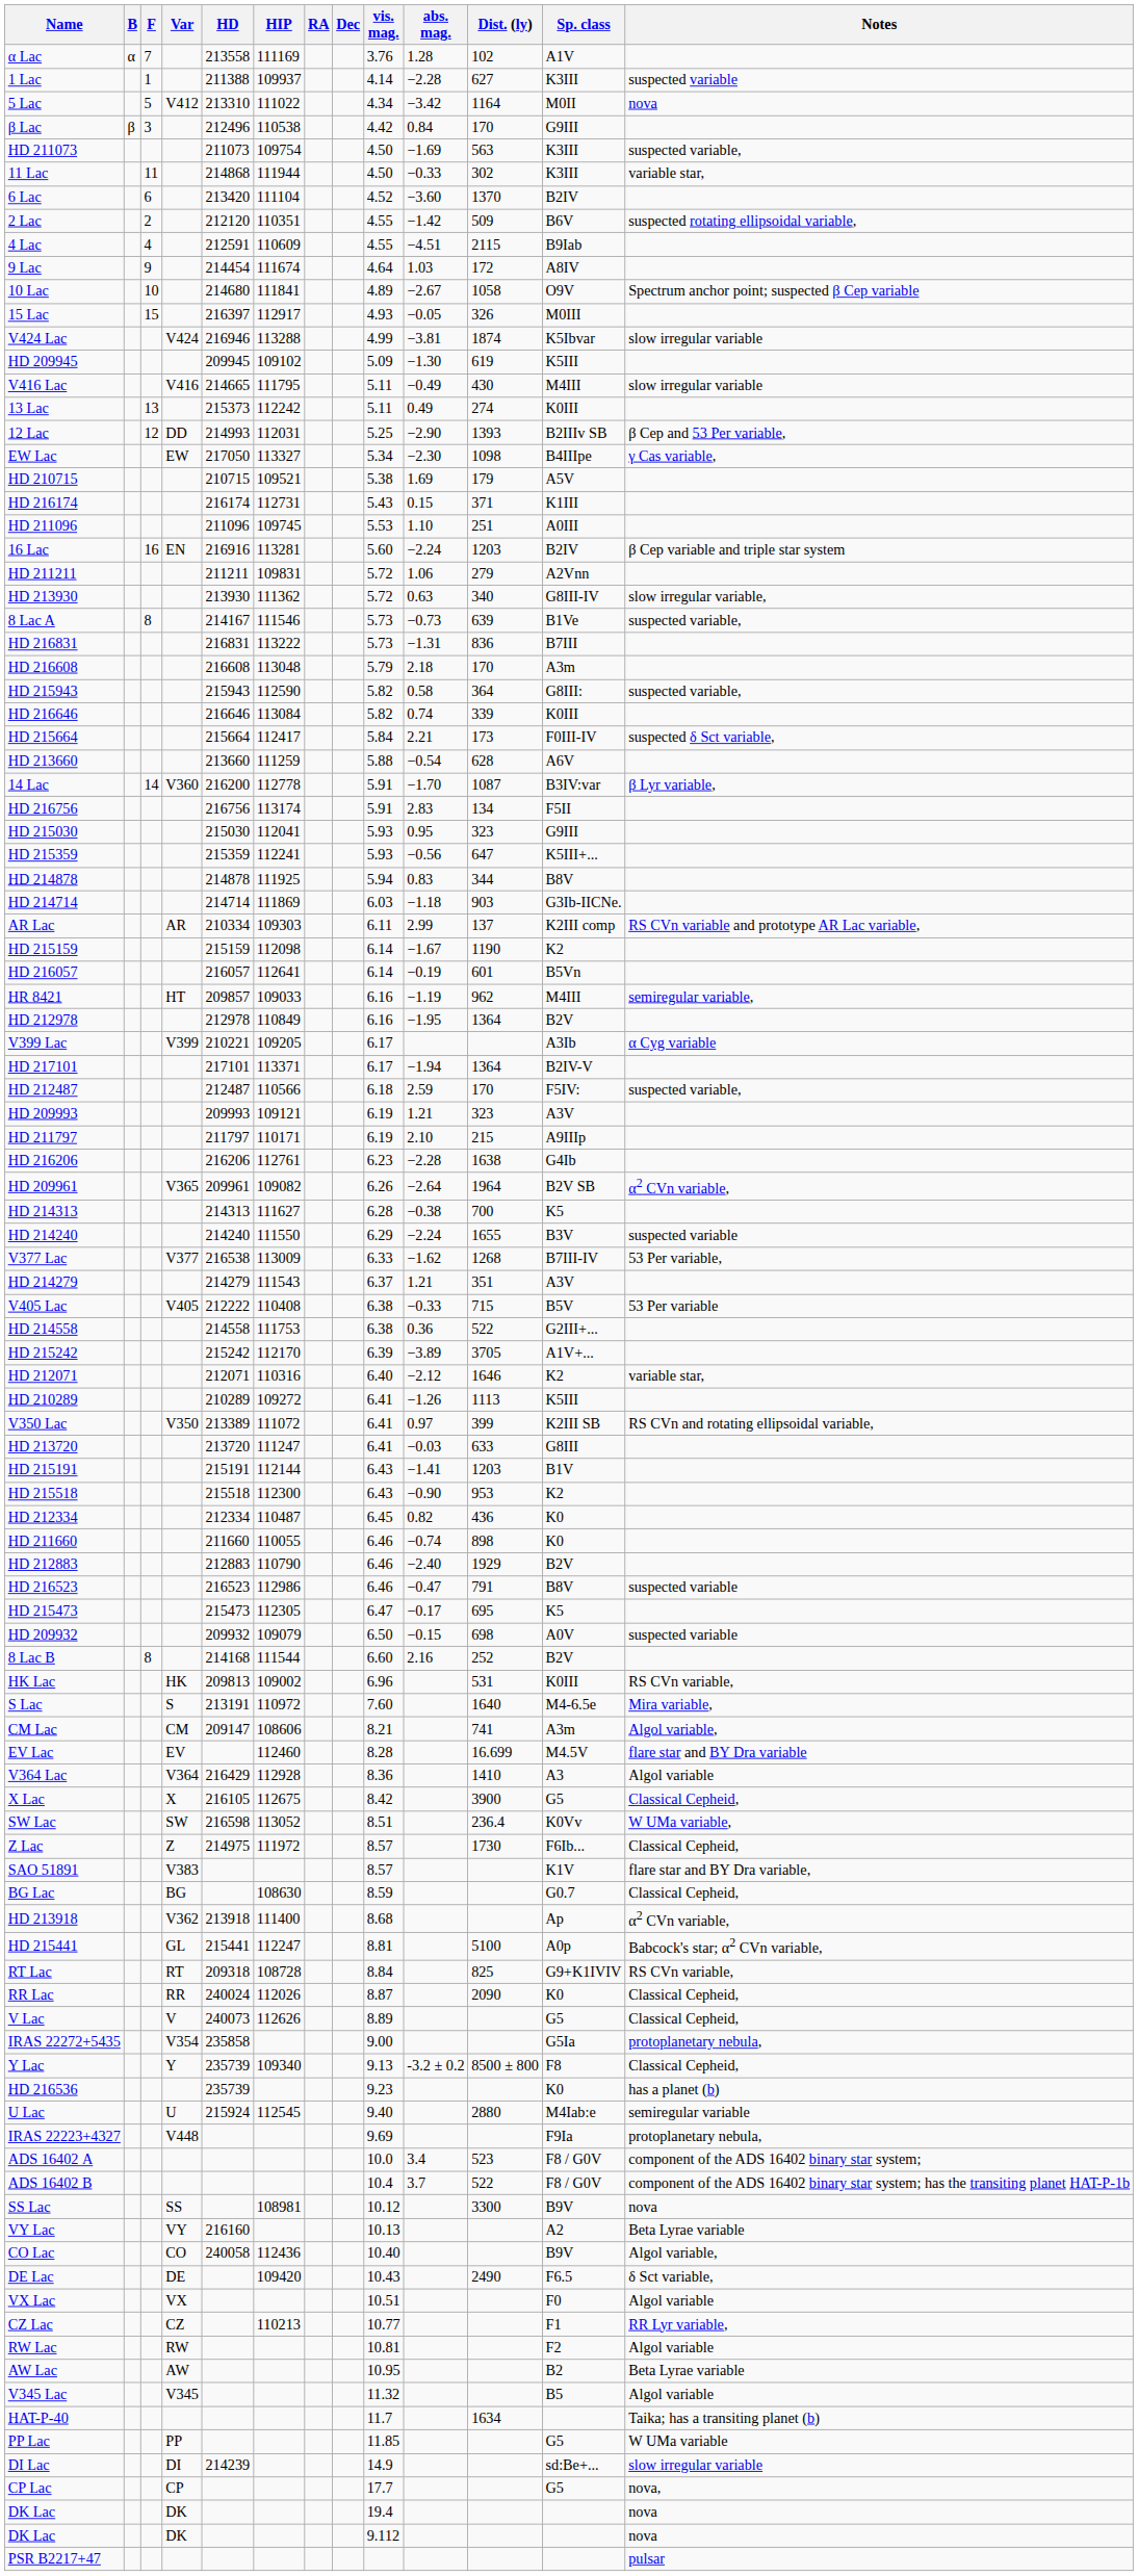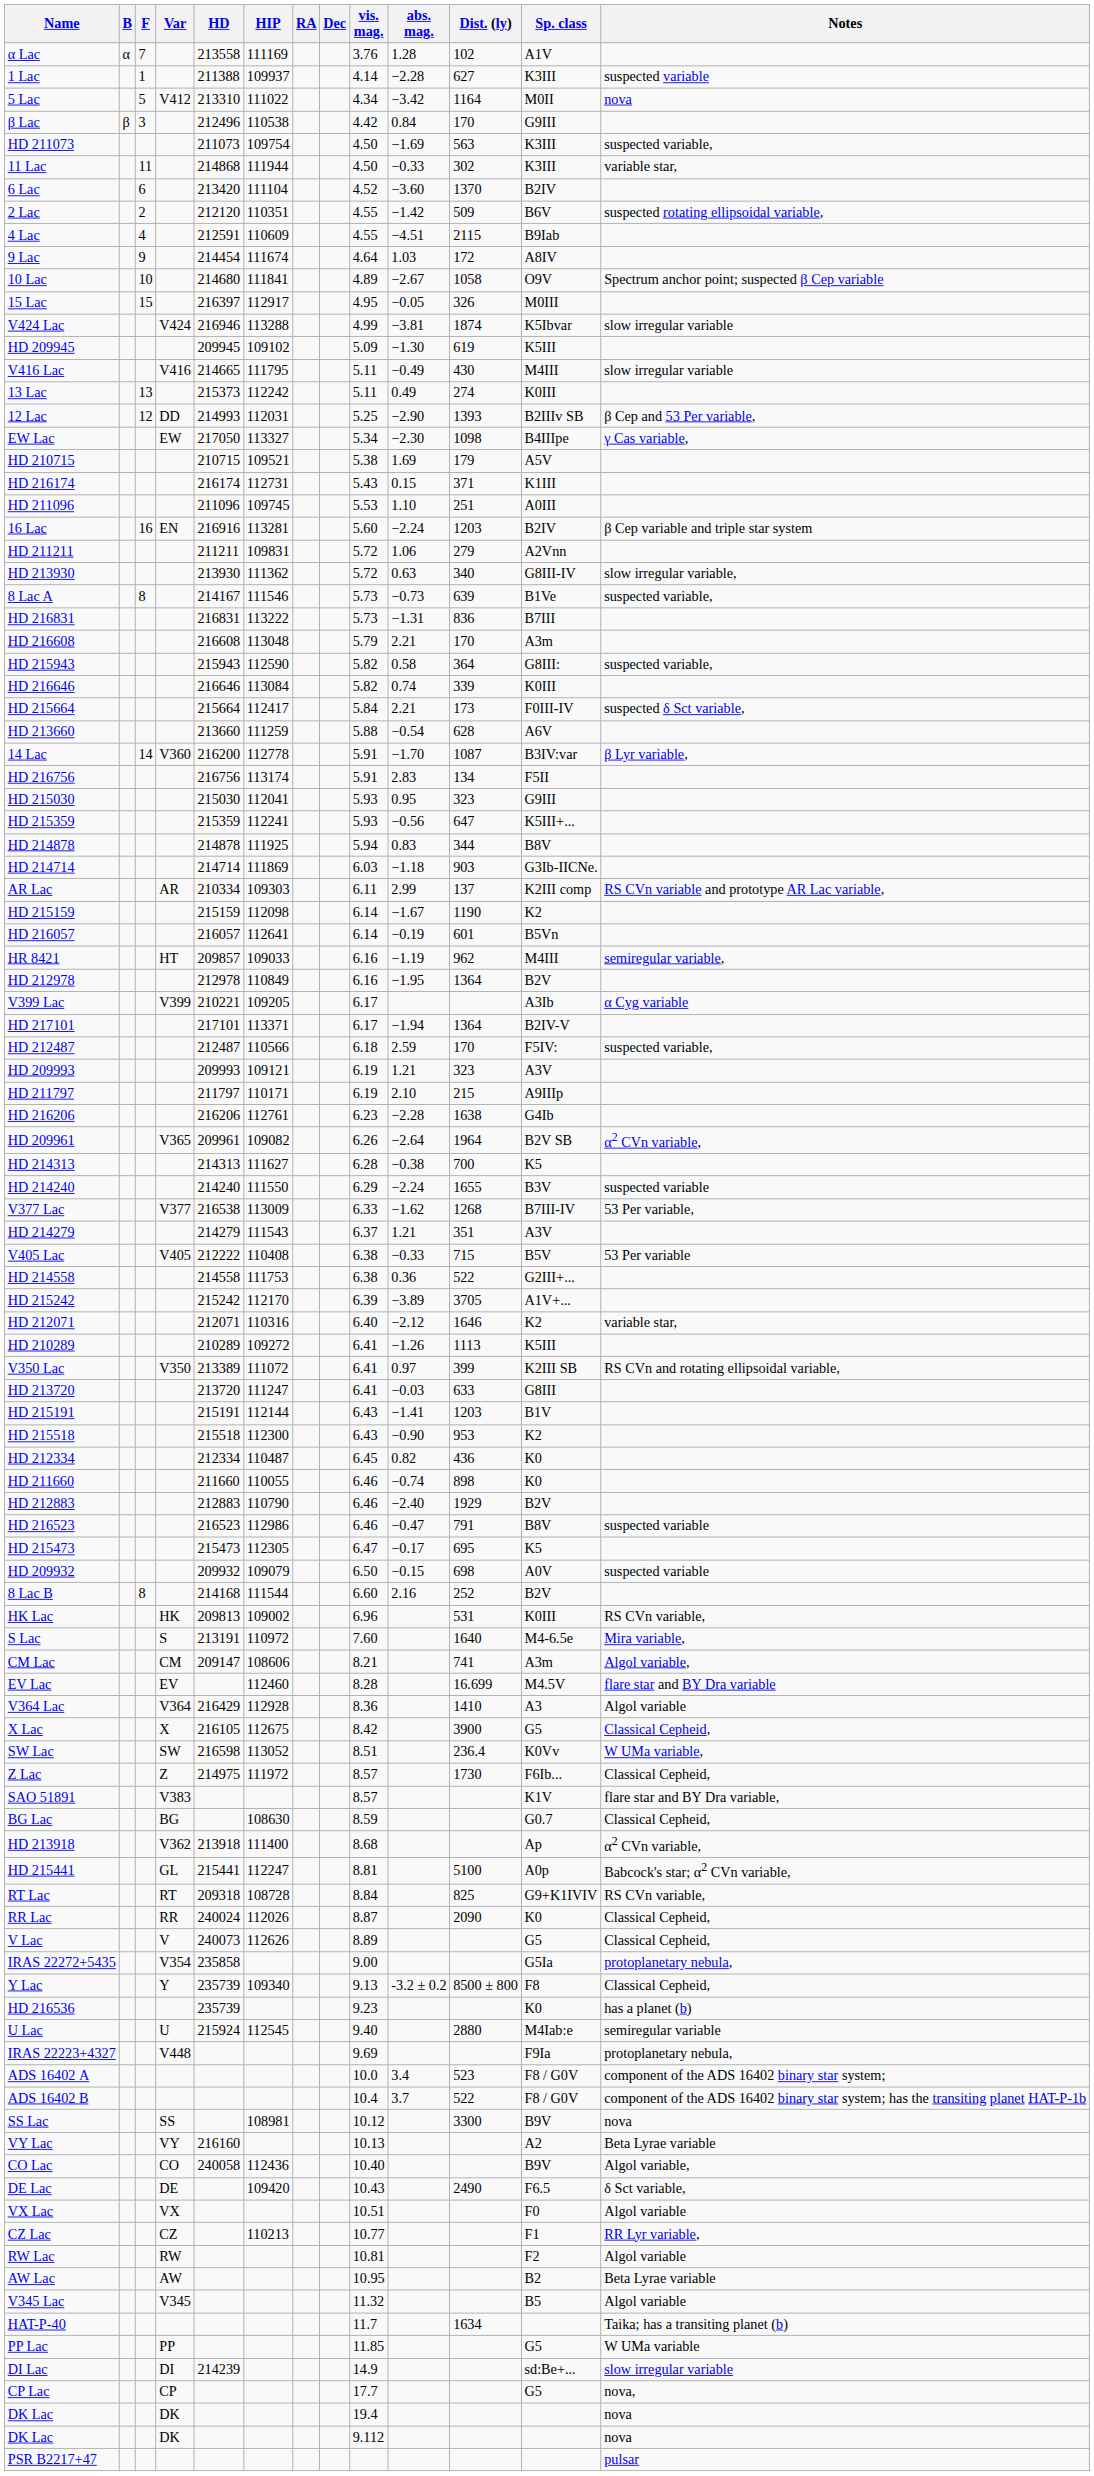15 Lac | vis. mag.: 4.93 -> 4.95
HD 216608 | abs. mag.: 2.18 -> 2.21
